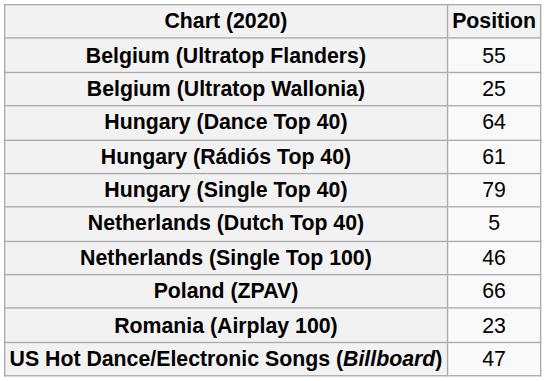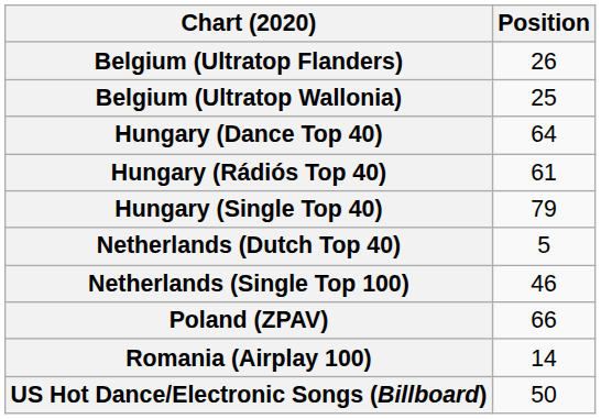Belgium (Ultratop Flanders) | Position: 55 -> 26
Romania (Airplay 100) | Position: 23 -> 14
US Hot Dance/Electronic Songs (Billboard) | Position: 47 -> 50
